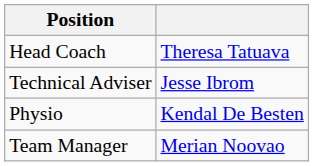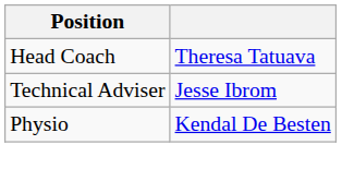- row: Team Manager | Merian Noovao
